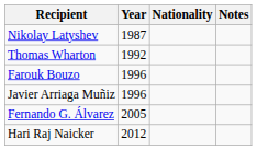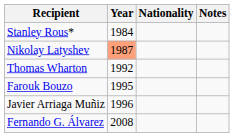+ row: Stanley Rous* | 1984
Nikolay Latyshev | Year: no background -> lightsalmon background
Farouk Bouzo | Year: 1996 -> 1995
Fernando G. Álvarez | Year: 2005 -> 2008
- row: Hari Raj Naicker | 2012
